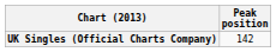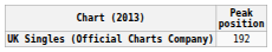UK Singles (Official Charts Company) | Peak position: 142 -> 192
